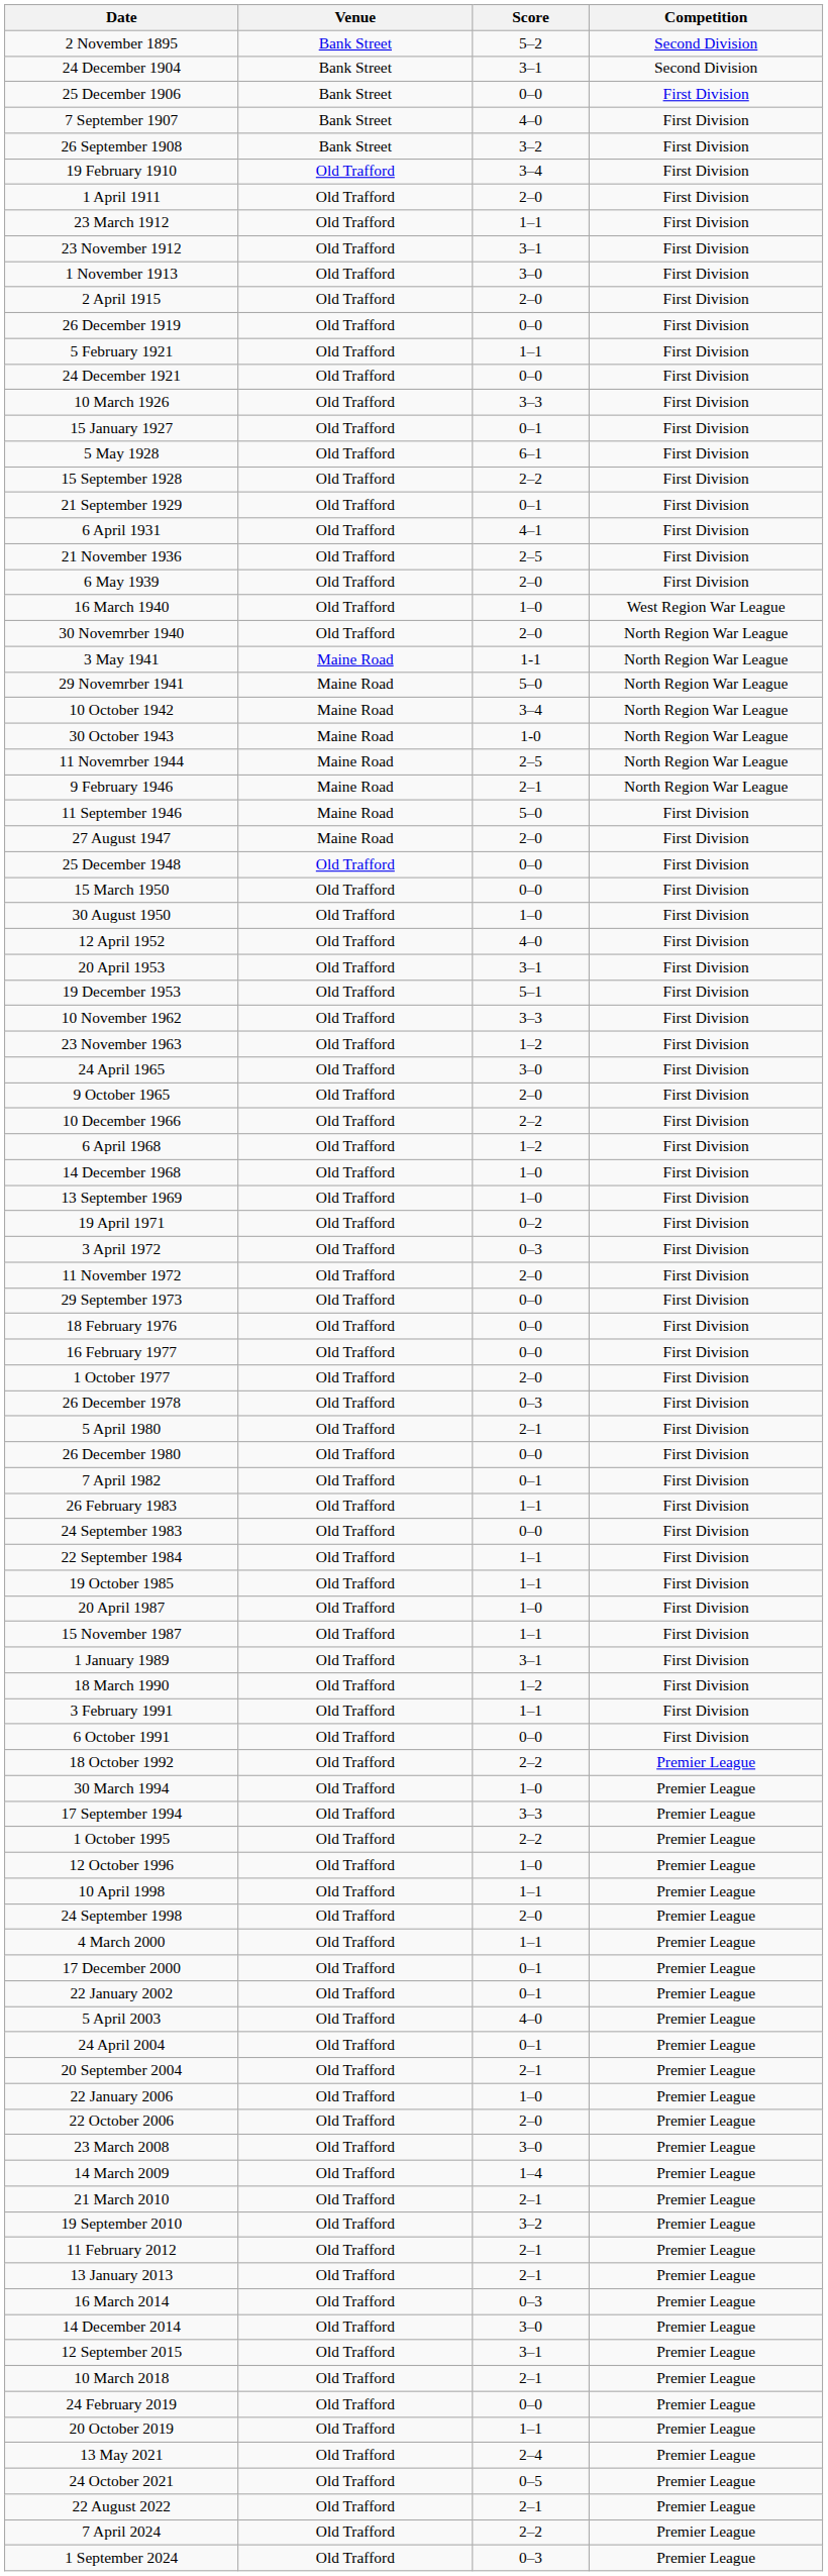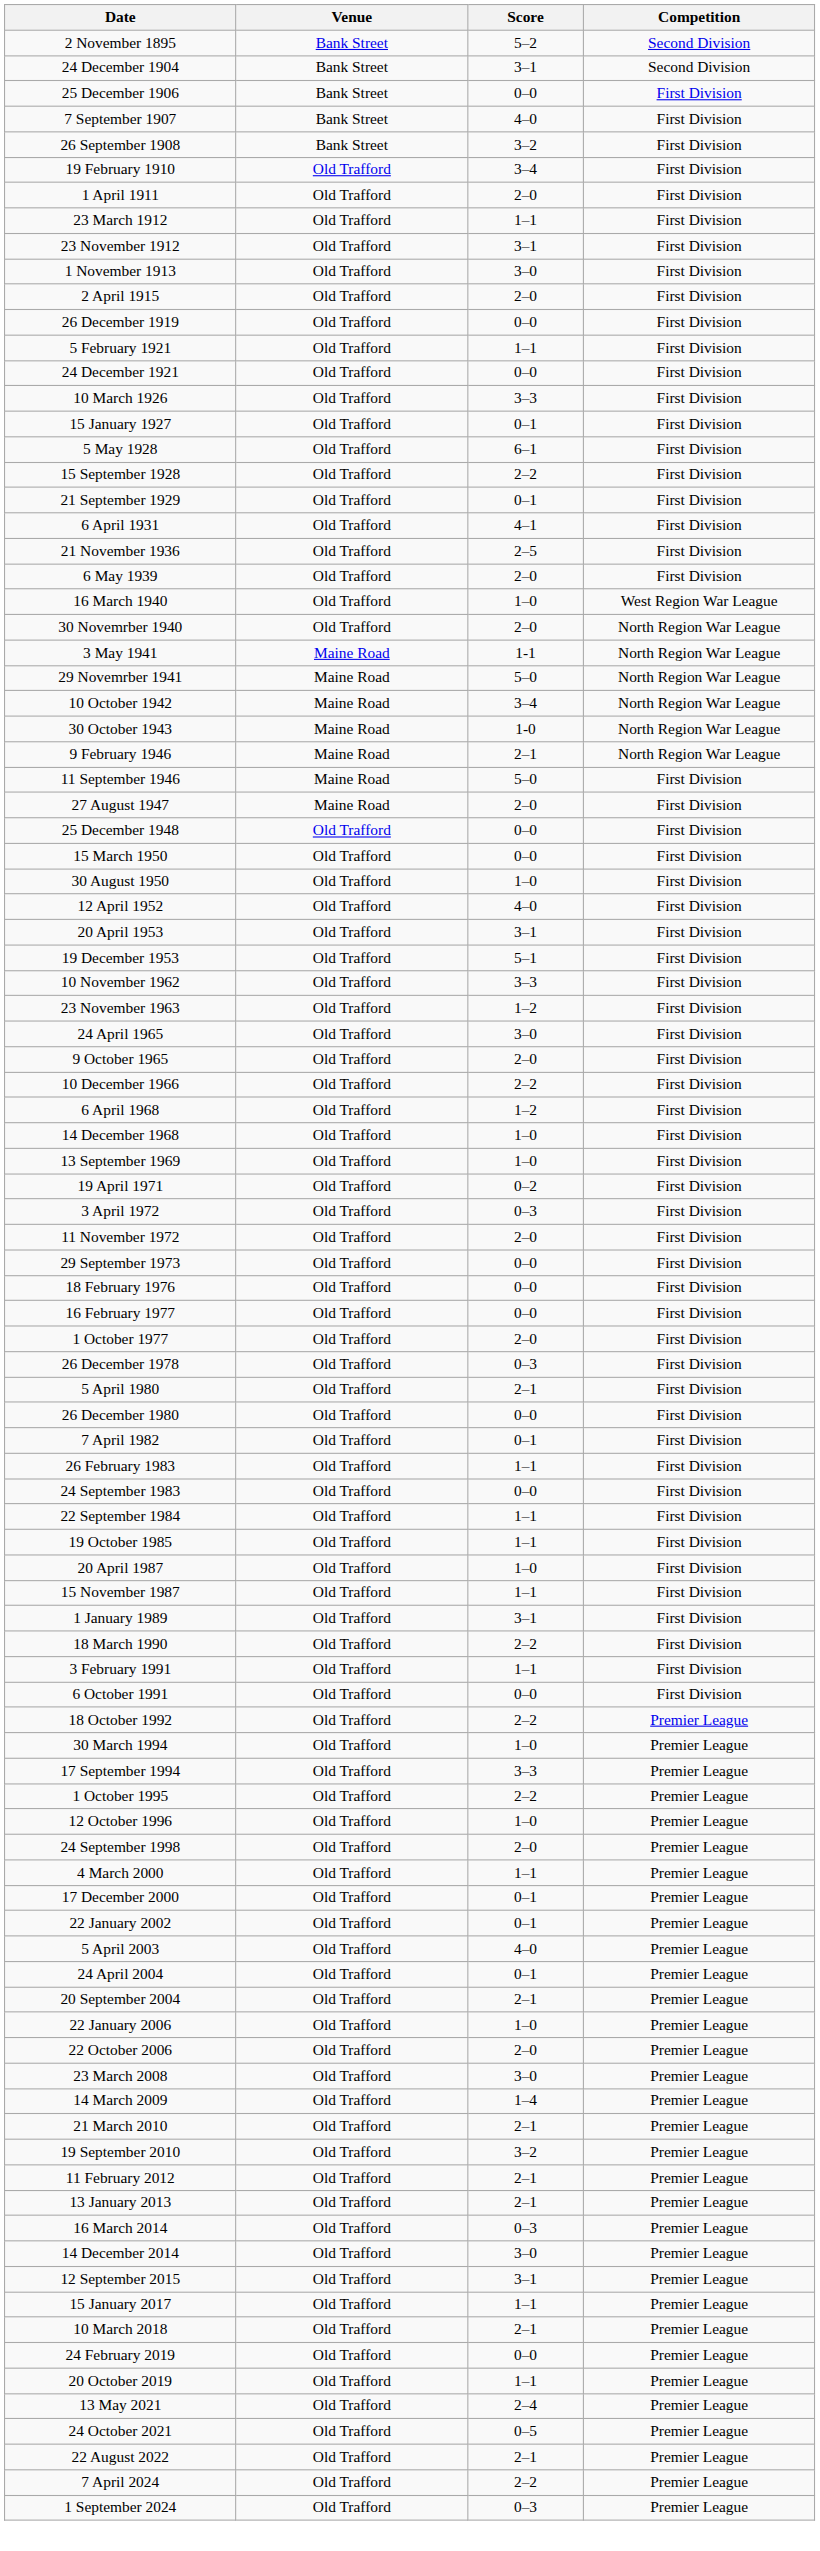- row: 11 Novemrber 1944 | Maine Road | 2–5 | North Region War League
18 March 1990 | Score: 1–2 -> 2–2
- row: 10 April 1998 | Old Trafford | 1–1 | Premier League
+ row: 15 January 2017 | Old Trafford | 1–1 | Premier League
